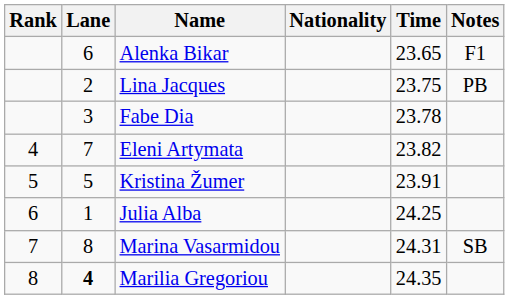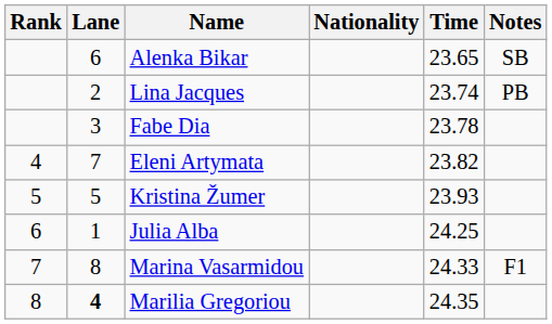Alenka Bikar | Notes: F1 -> SB
Lina Jacques | Time: 23.75 -> 23.74
Kristina Žumer | Time: 23.91 -> 23.93
Marina Vasarmidou | Time: 24.31 -> 24.33
Marina Vasarmidou | Notes: SB -> F1
